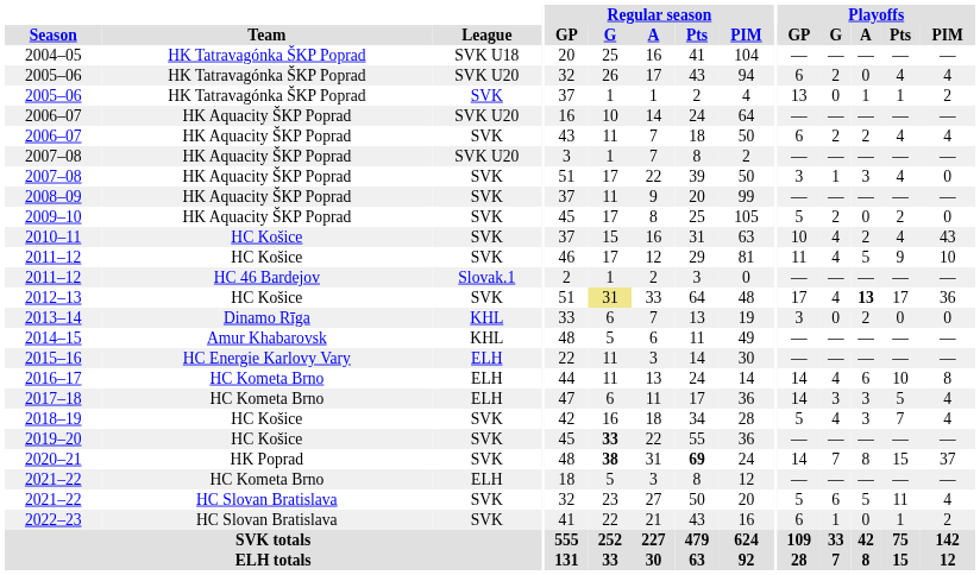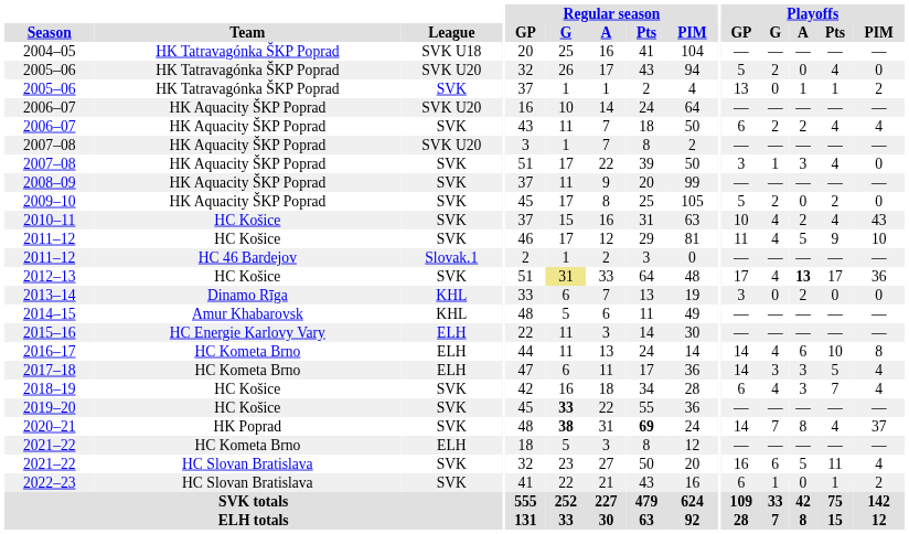2005–06 / SVK U20 | Playoffs / GP: 6 -> 5
2005–06 / SVK U20 | Playoffs / PIM: 4 -> 0
2018–19 | Playoffs / GP: 5 -> 6
2020–21 | Playoffs / Pts: 15 -> 4
2021–22 / SVK | Playoffs / GP: 5 -> 16
